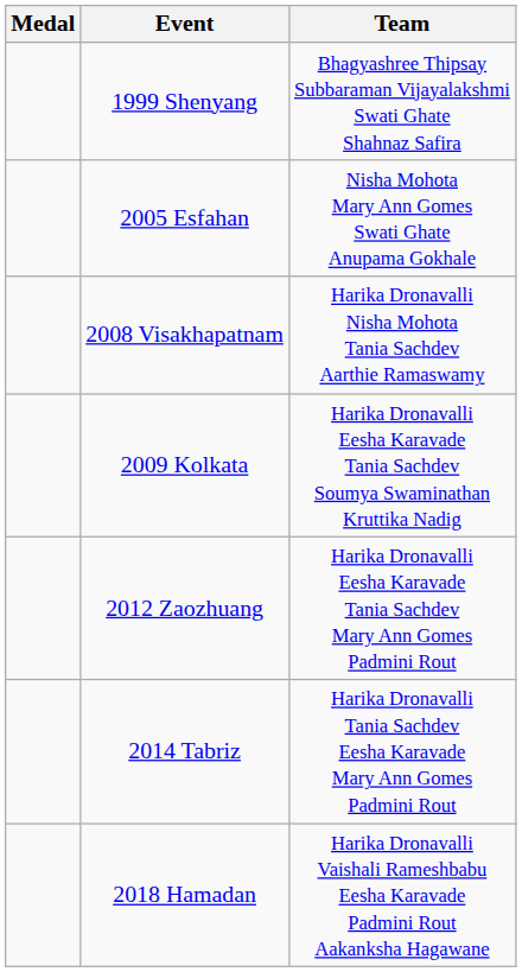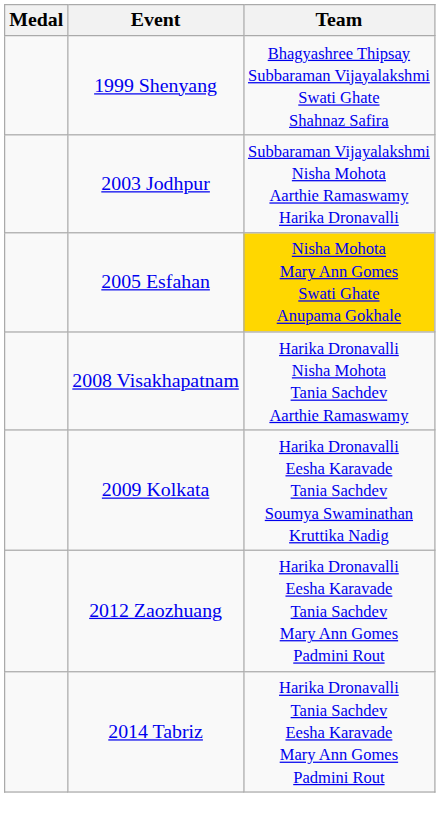+ row: 2003 Jodhpur | Subbaraman Vijayalakshmi Nisha Mohota Aarthie Ramaswamy Harika Dronavalli
2005 Esfahan | Team: no background -> gold background
- row: 2018 Hamadan | Harika Dronavalli Vaishali Rameshbabu Eesha Karavade Padmini Rout Aakanksha Hagawane
